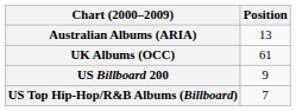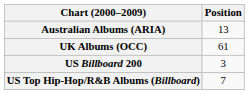US Billboard 200 | Position: 9 -> 3
